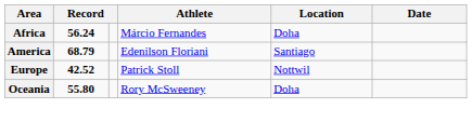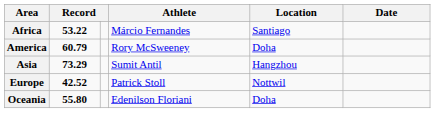Africa | column 2: 56.24 -> 53.22
Africa | Location: Doha -> Santiago
America | column 2: 68.79 -> 60.79
America | Athlete: Edenilson Floriani -> Rory McSweeney
America | Location: Santiago -> Doha
+ row: Asia | 73.29 | Sumit Antil | Hangzhou
Oceania | Athlete: Rory McSweeney -> Edenilson Floriani
